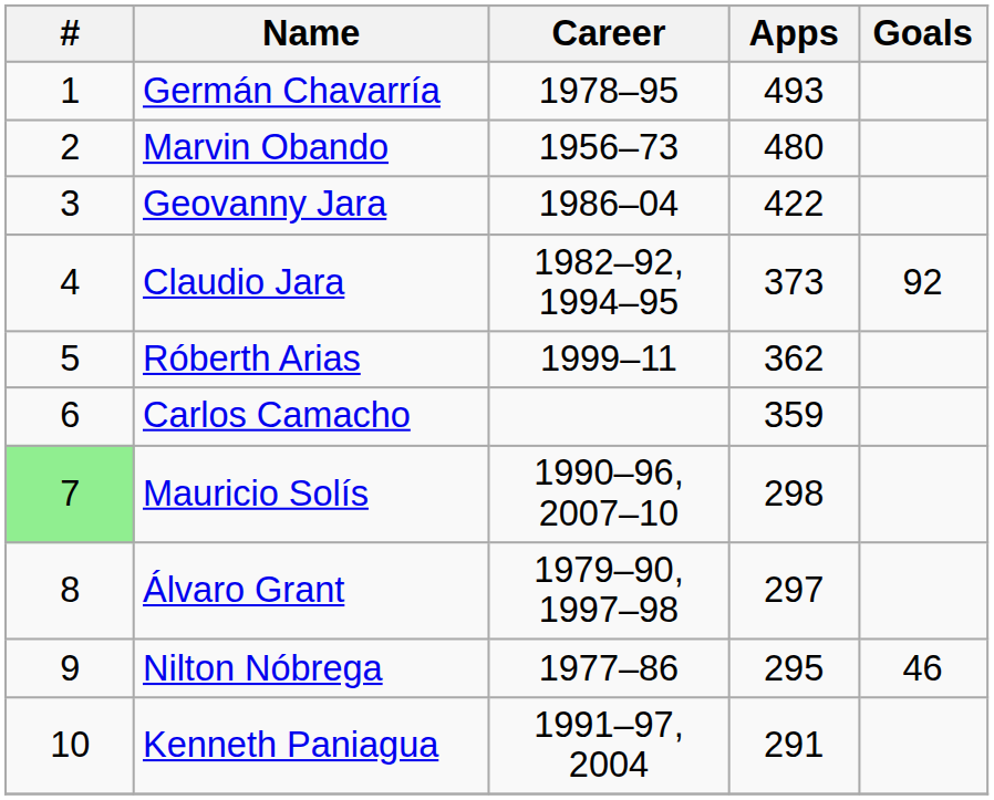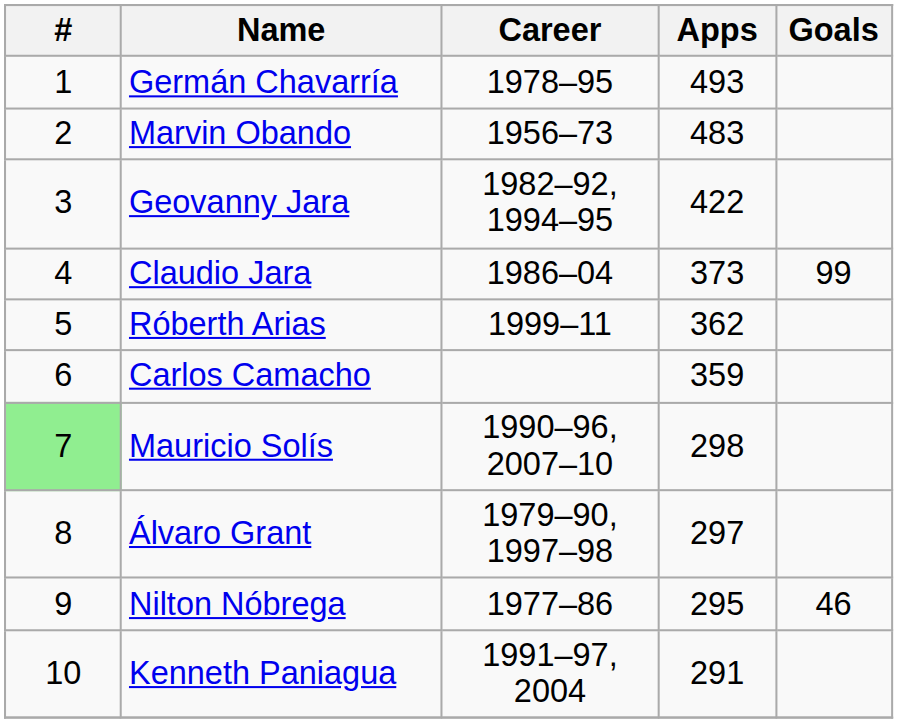Marvin Obando | Apps: 480 -> 483
Geovanny Jara | Career: 1986–04 -> 1982–92, 1994–95
Claudio Jara | Career: 1982–92, 1994–95 -> 1986–04
Claudio Jara | Goals: 92 -> 99
